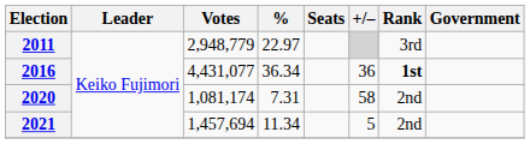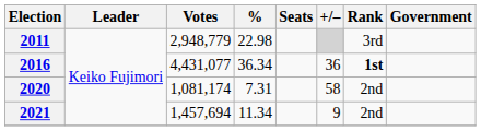2011 | %: 22.97 -> 22.98
2021 | +/–: 5 -> 9
